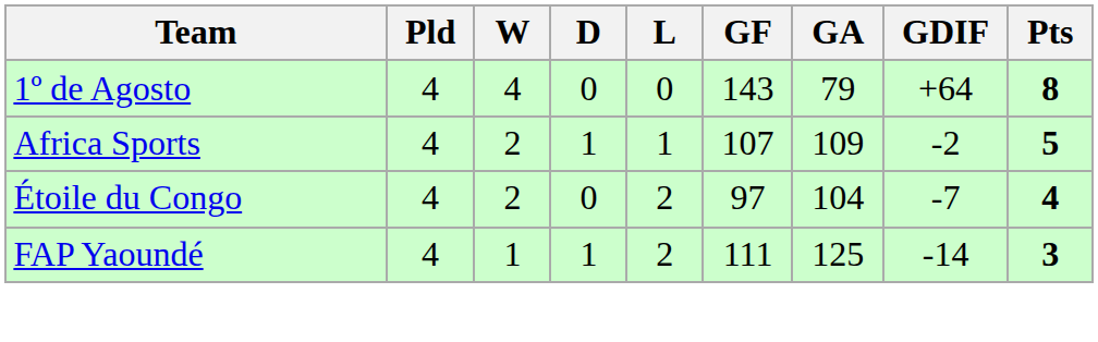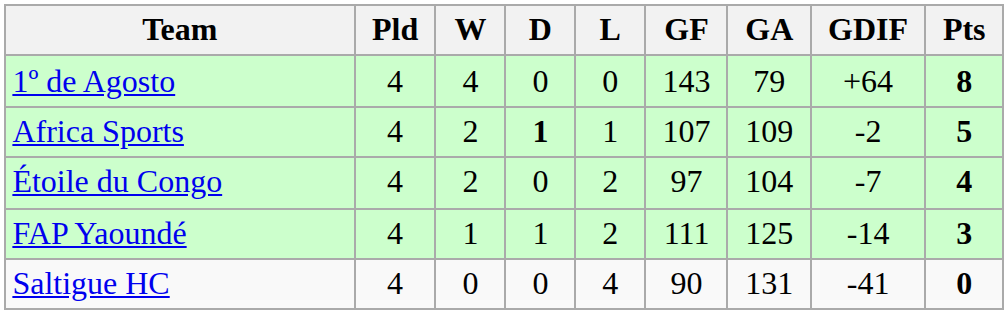Africa Sports | D: normal -> bold
+ row: Saltigue HC | 4 | 0 | 0 | 4 | 90 | 131 | -41 | 0
